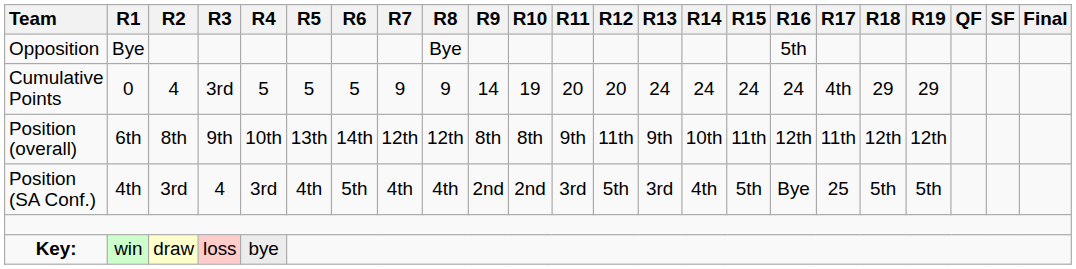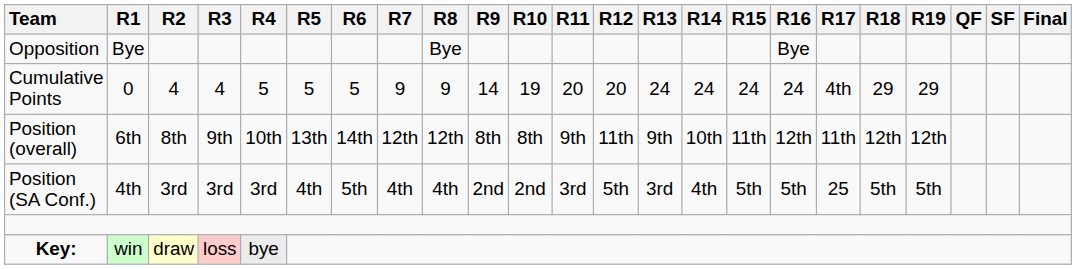Opposition | R16: 5th -> Bye
Cumulative Points | R3: 3rd -> 4
Position (SA Conf.) | R3: 4 -> 3rd
Position (SA Conf.) | R16: Bye -> 5th
